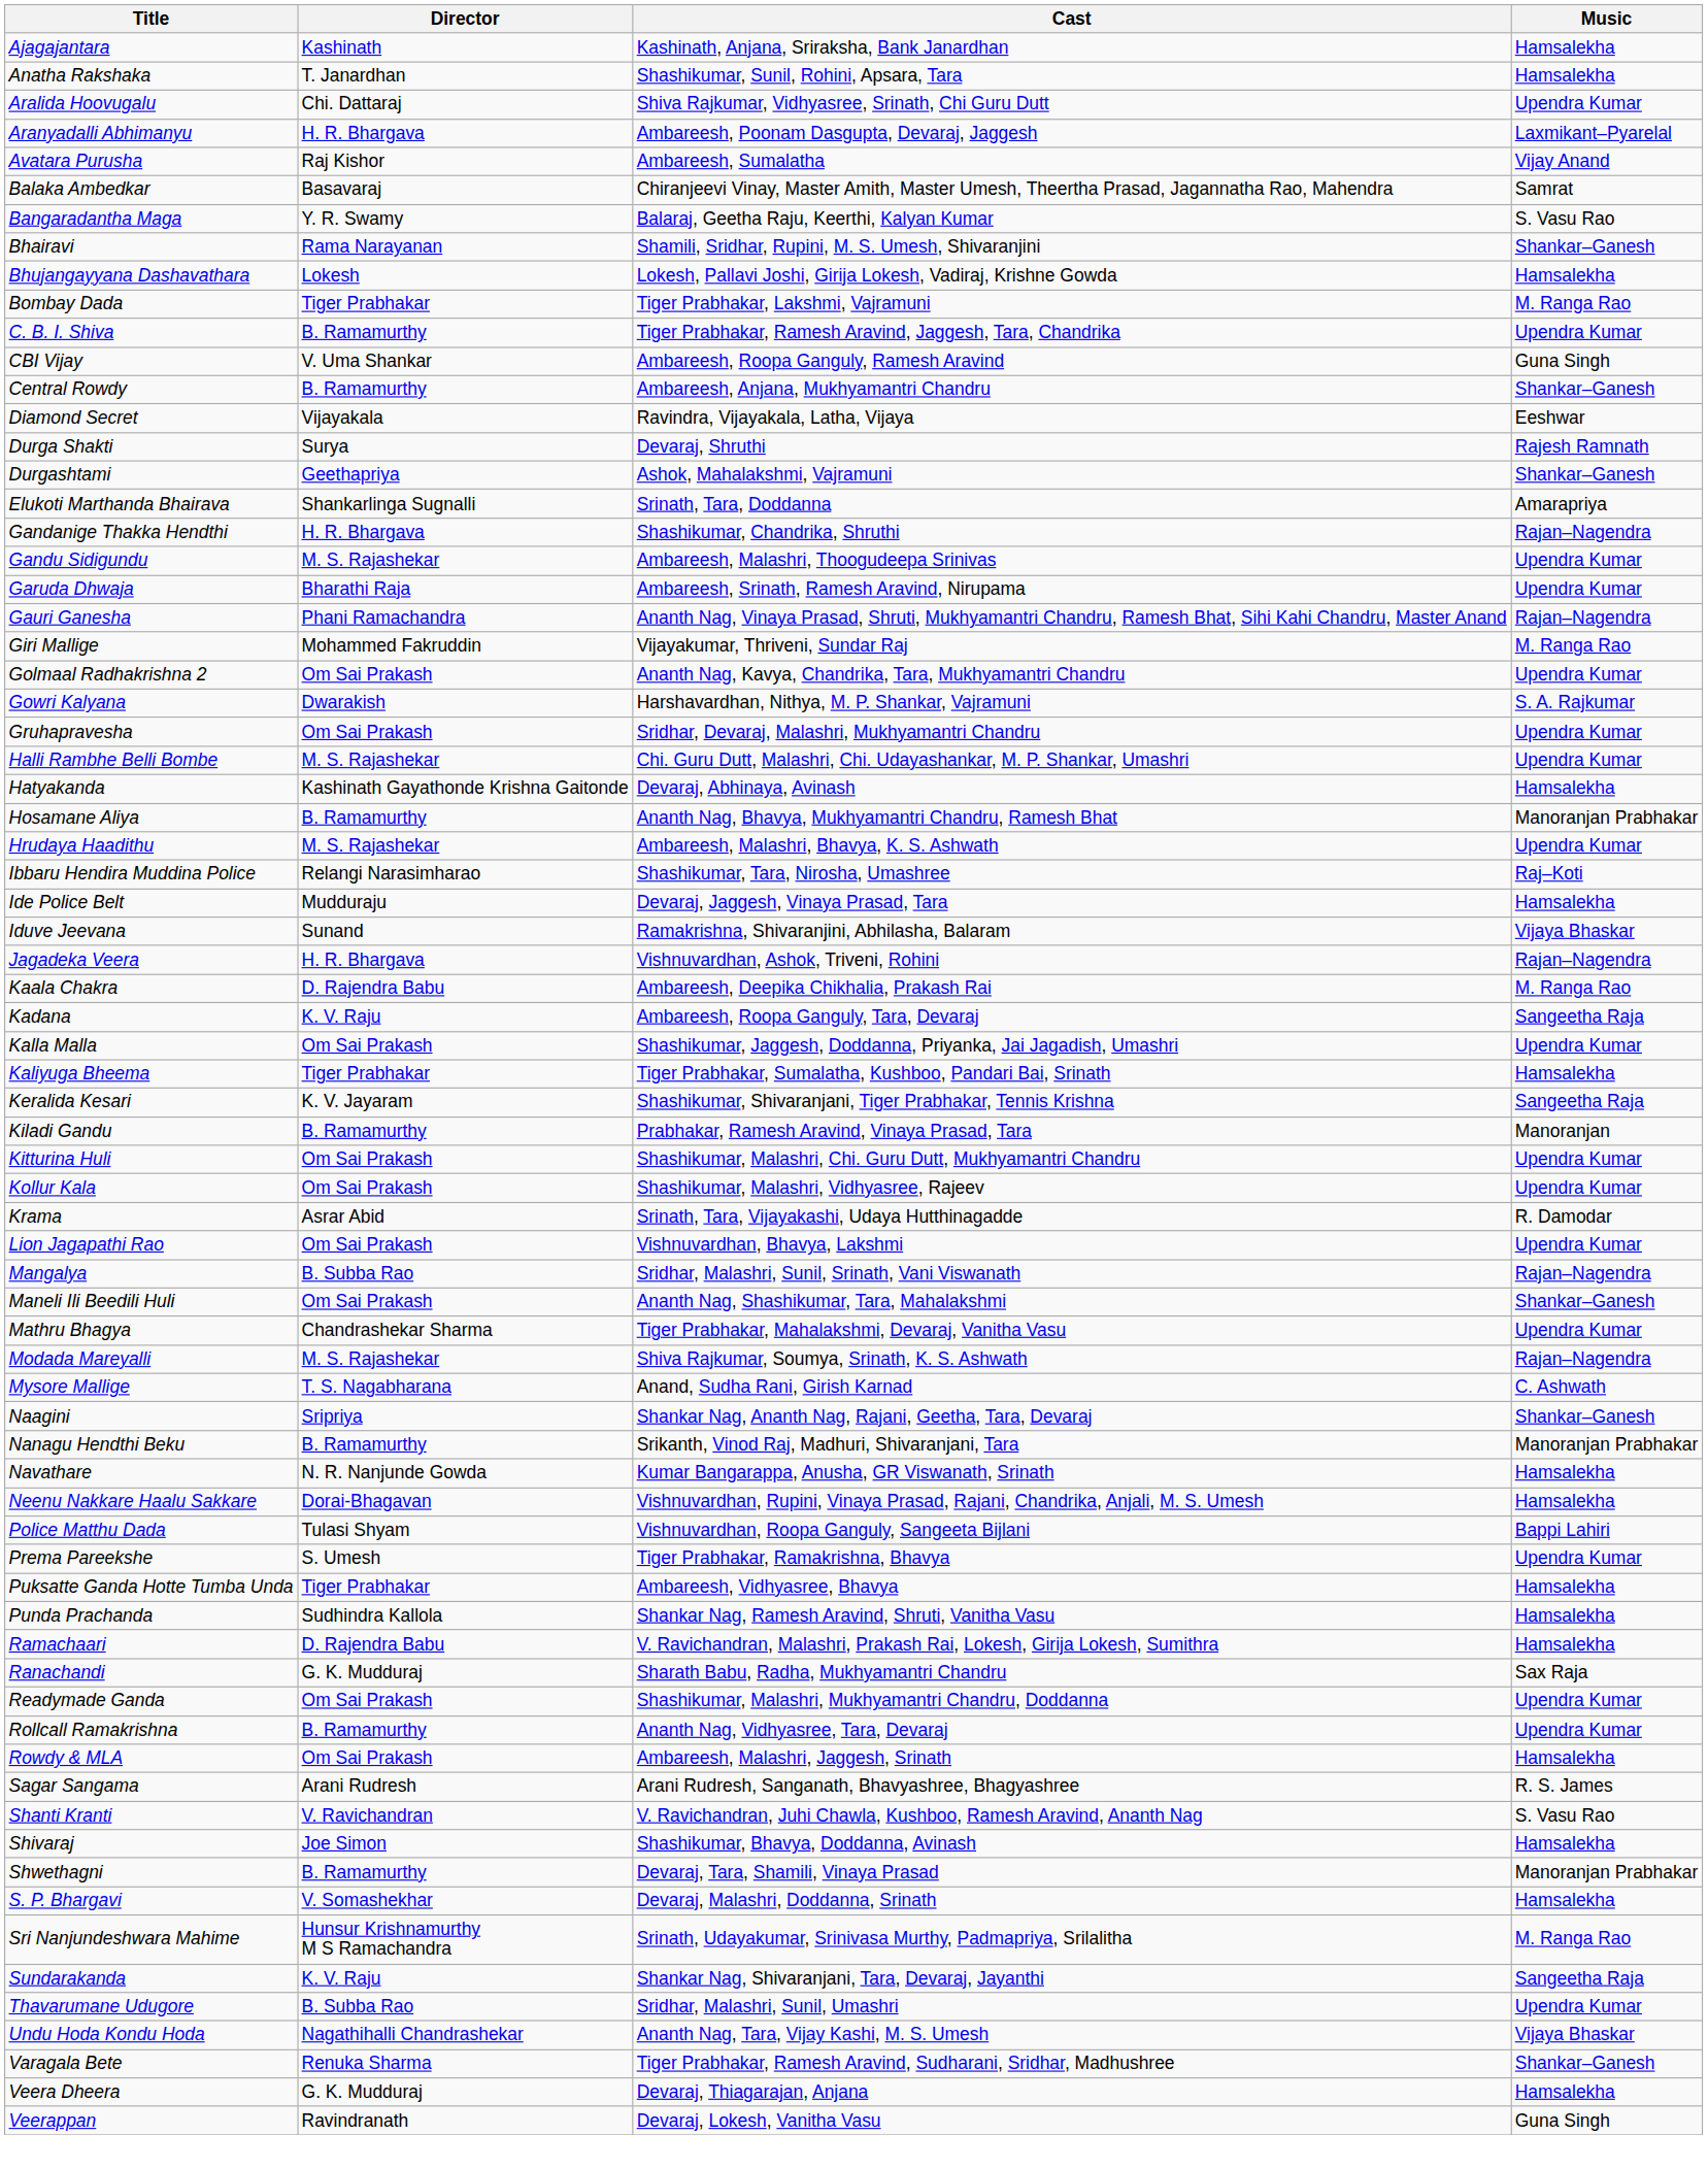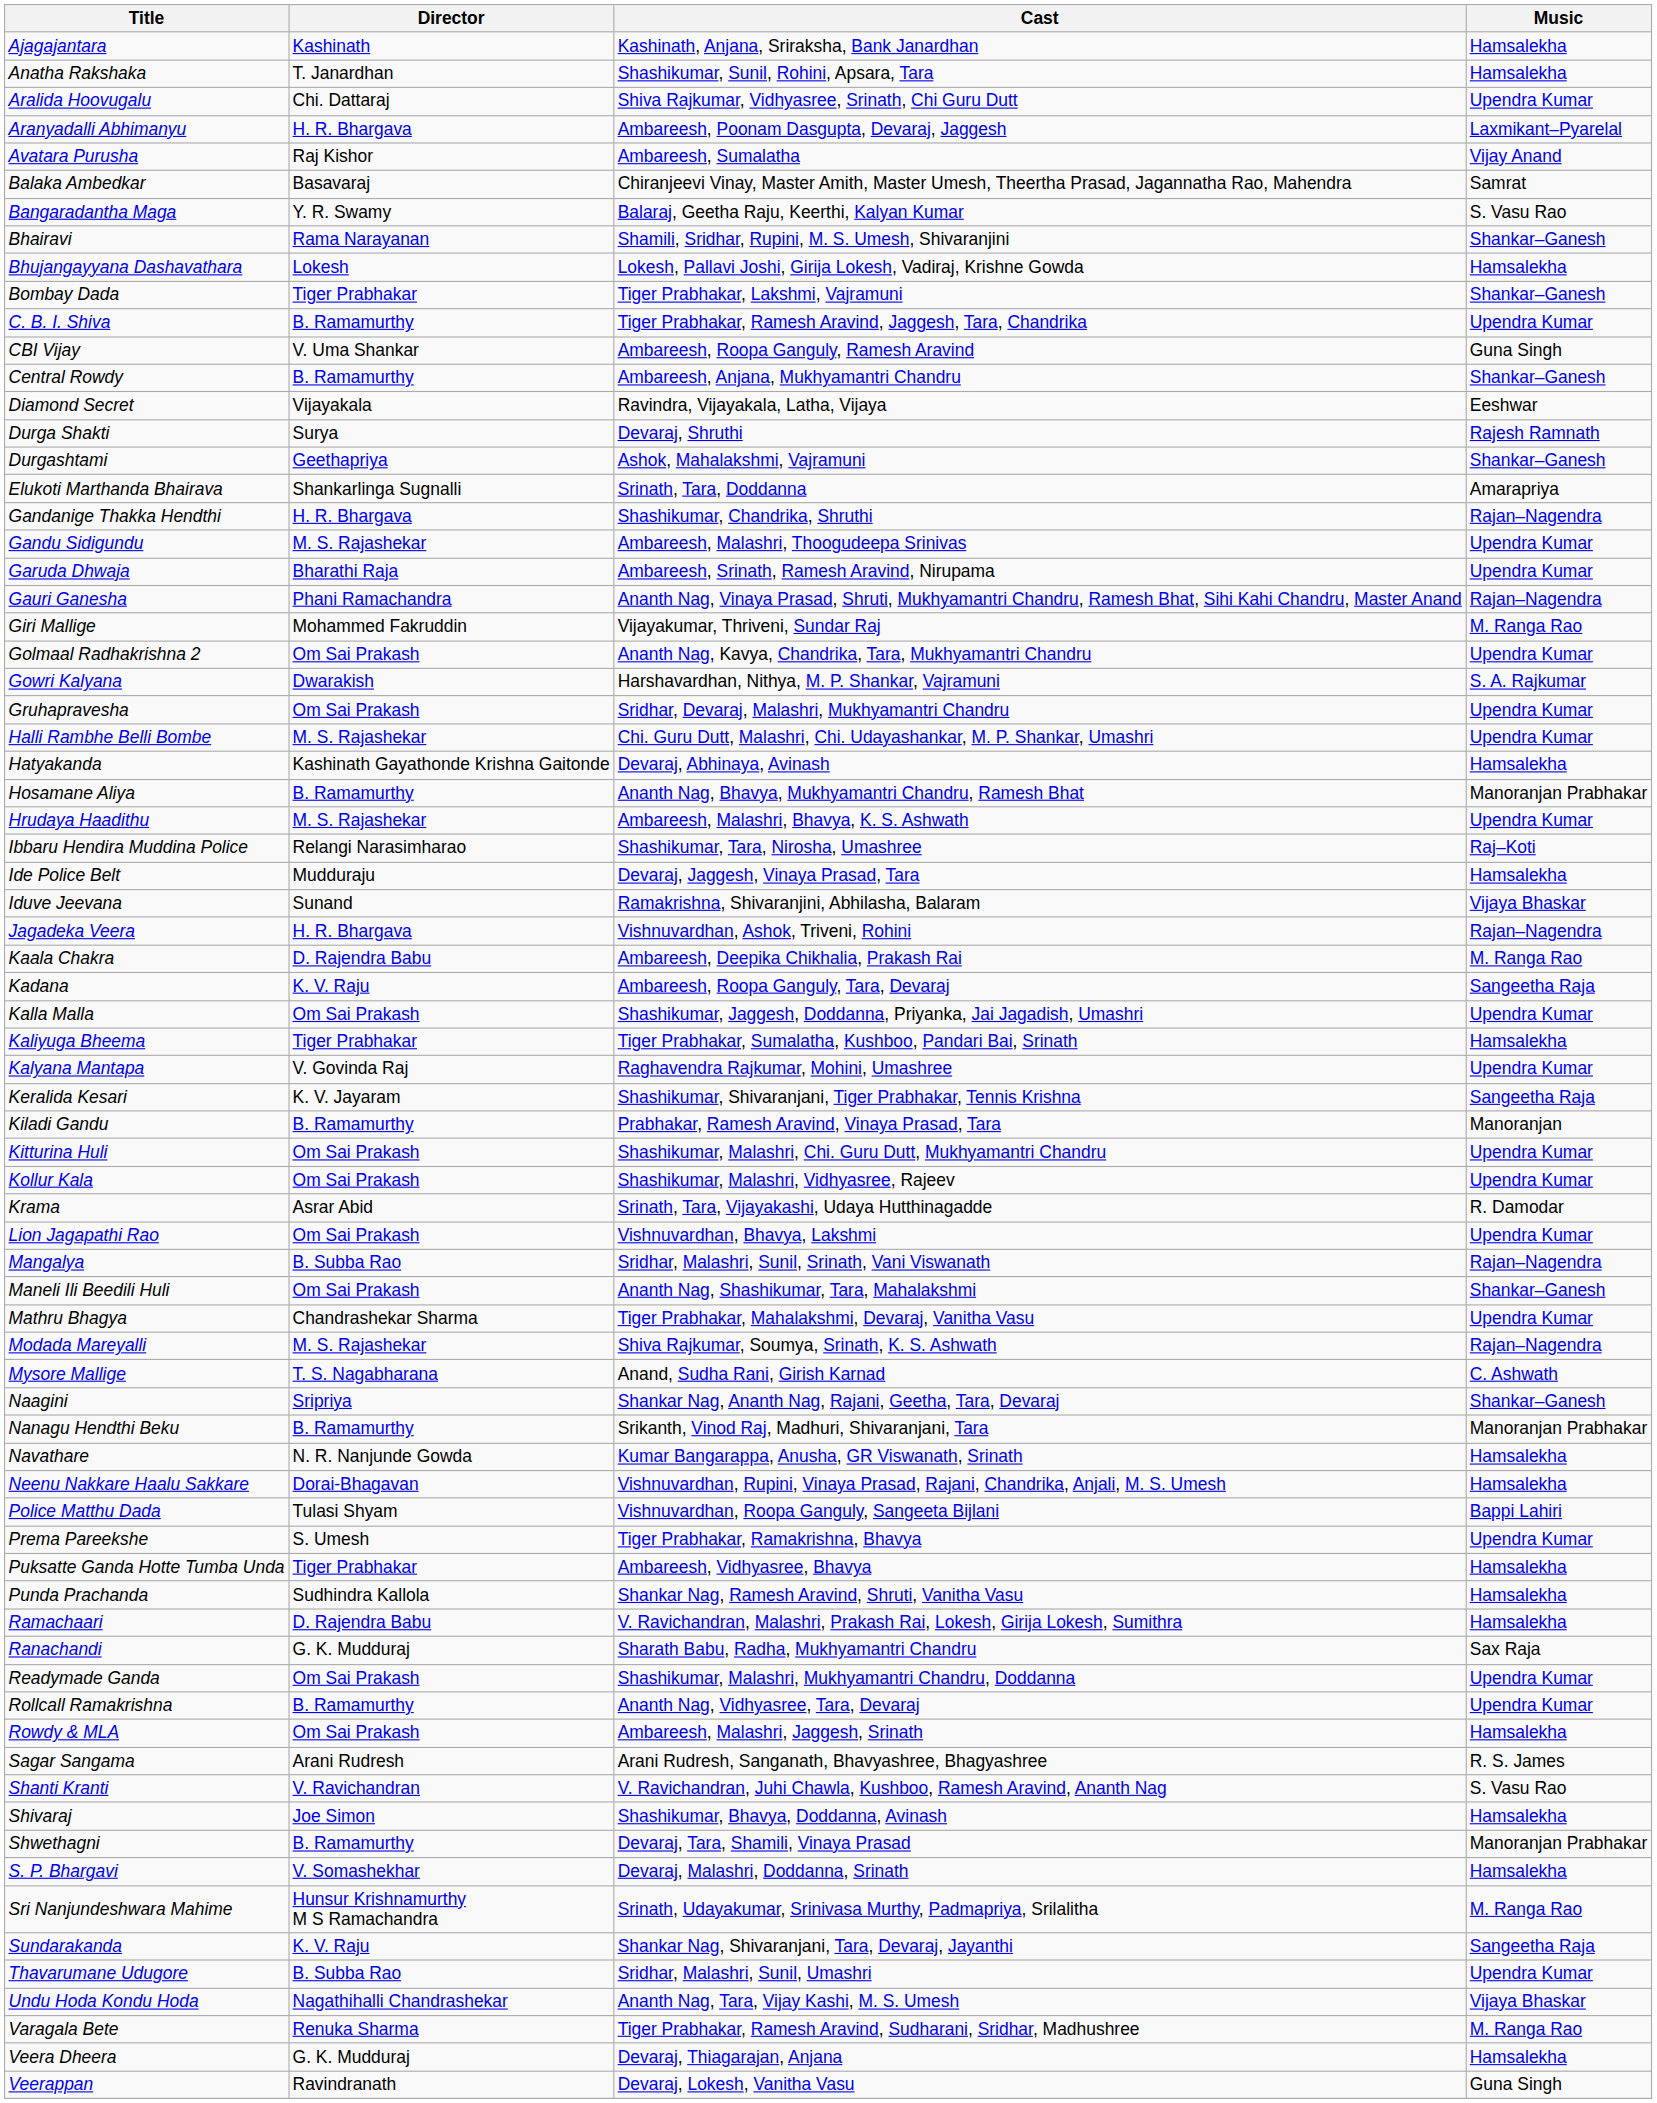Bombay Dada | Music: M. Ranga Rao -> Shankar–Ganesh
+ row: Kalyana Mantapa | V. Govinda Raj | Raghavendra Rajkumar, Mohini, Umashree | Upendra Kumar
Varagala Bete | Music: Shankar–Ganesh -> M. Ranga Rao
